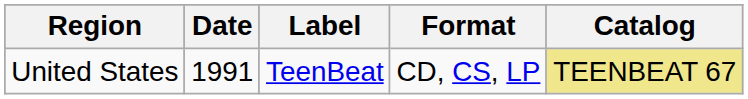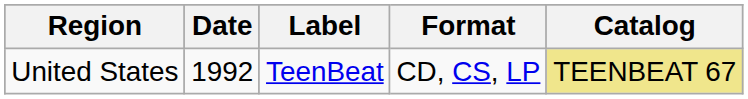United States | Date: 1991 -> 1992
